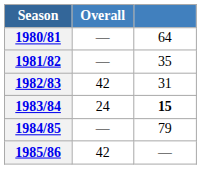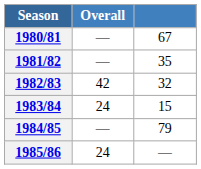1980/81 | column 3: 64 -> 67
1982/83 | column 3: 31 -> 32
1983/84 | column 3: bold -> normal
1985/86 | Overall: 42 -> 24
